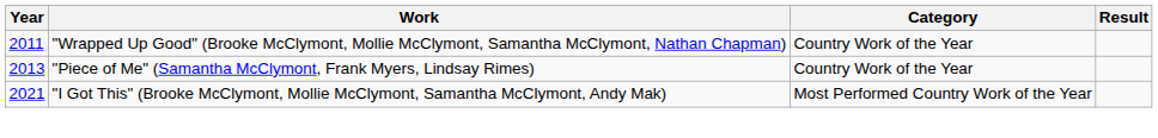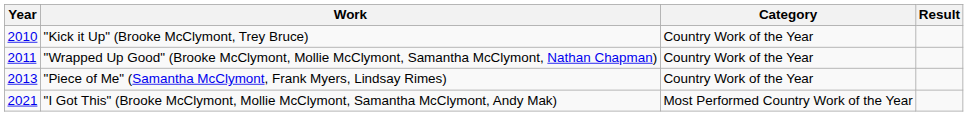+ row: 2010 | "Kick it Up" (Brooke McClymont, Trey Bruce) | Country Work of the Year
